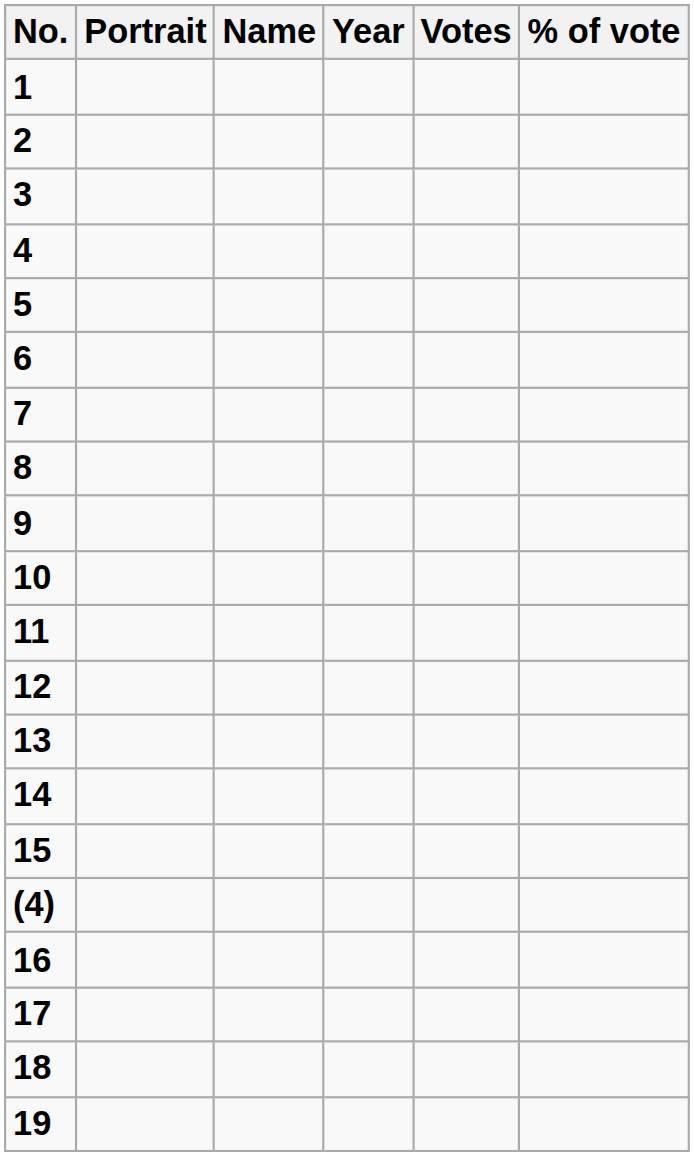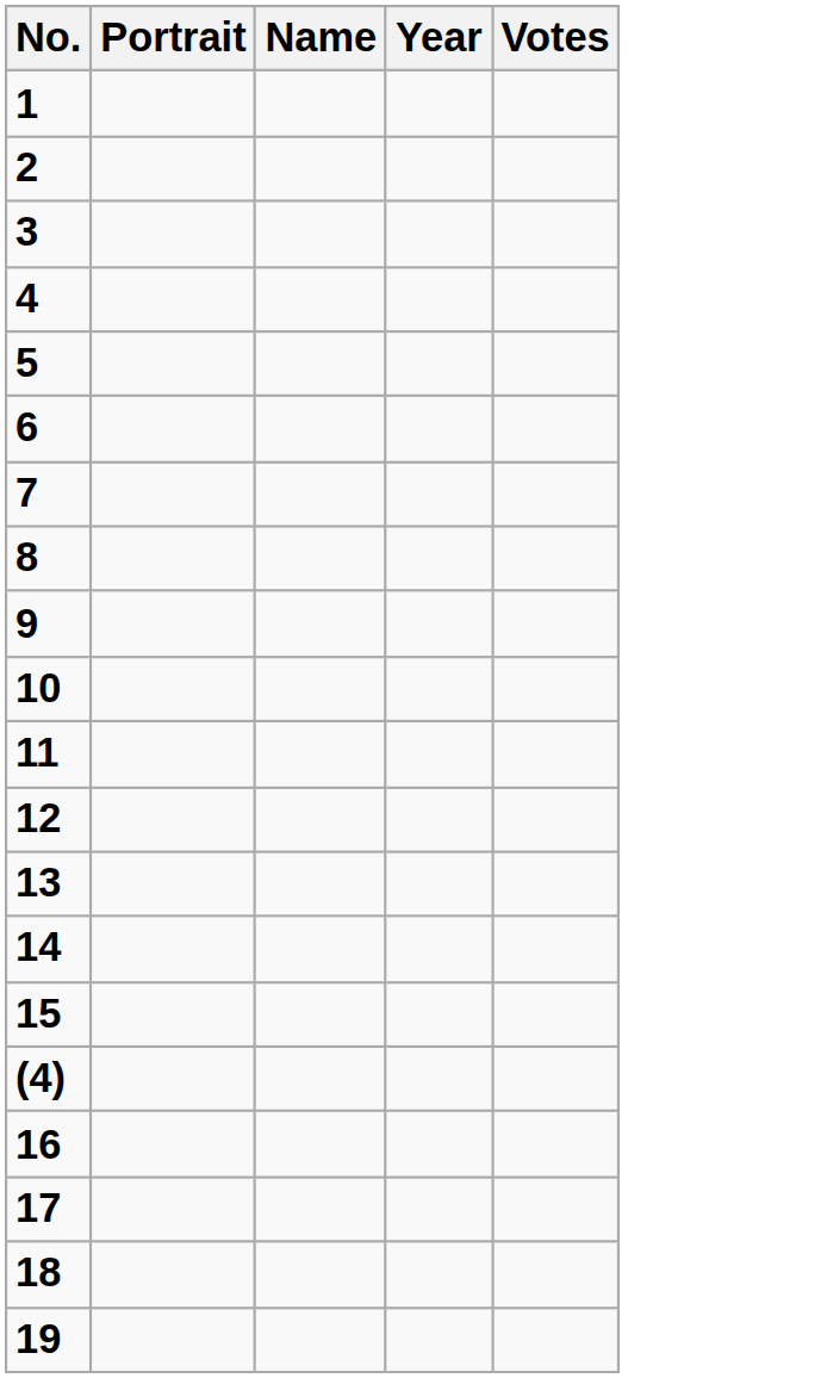- column: % of vote
